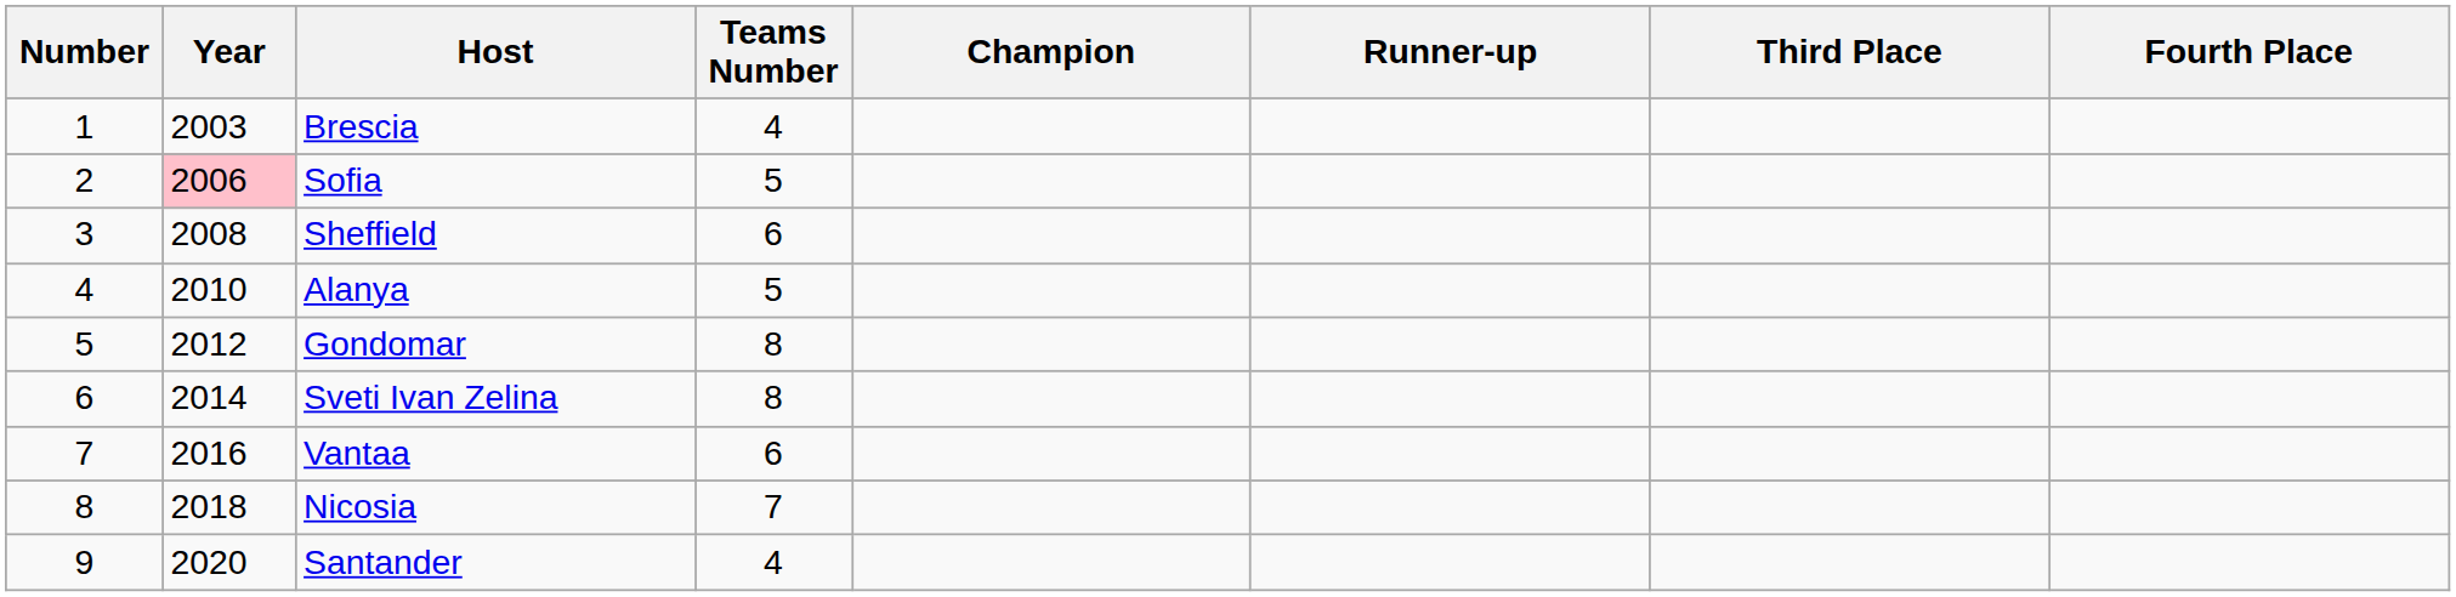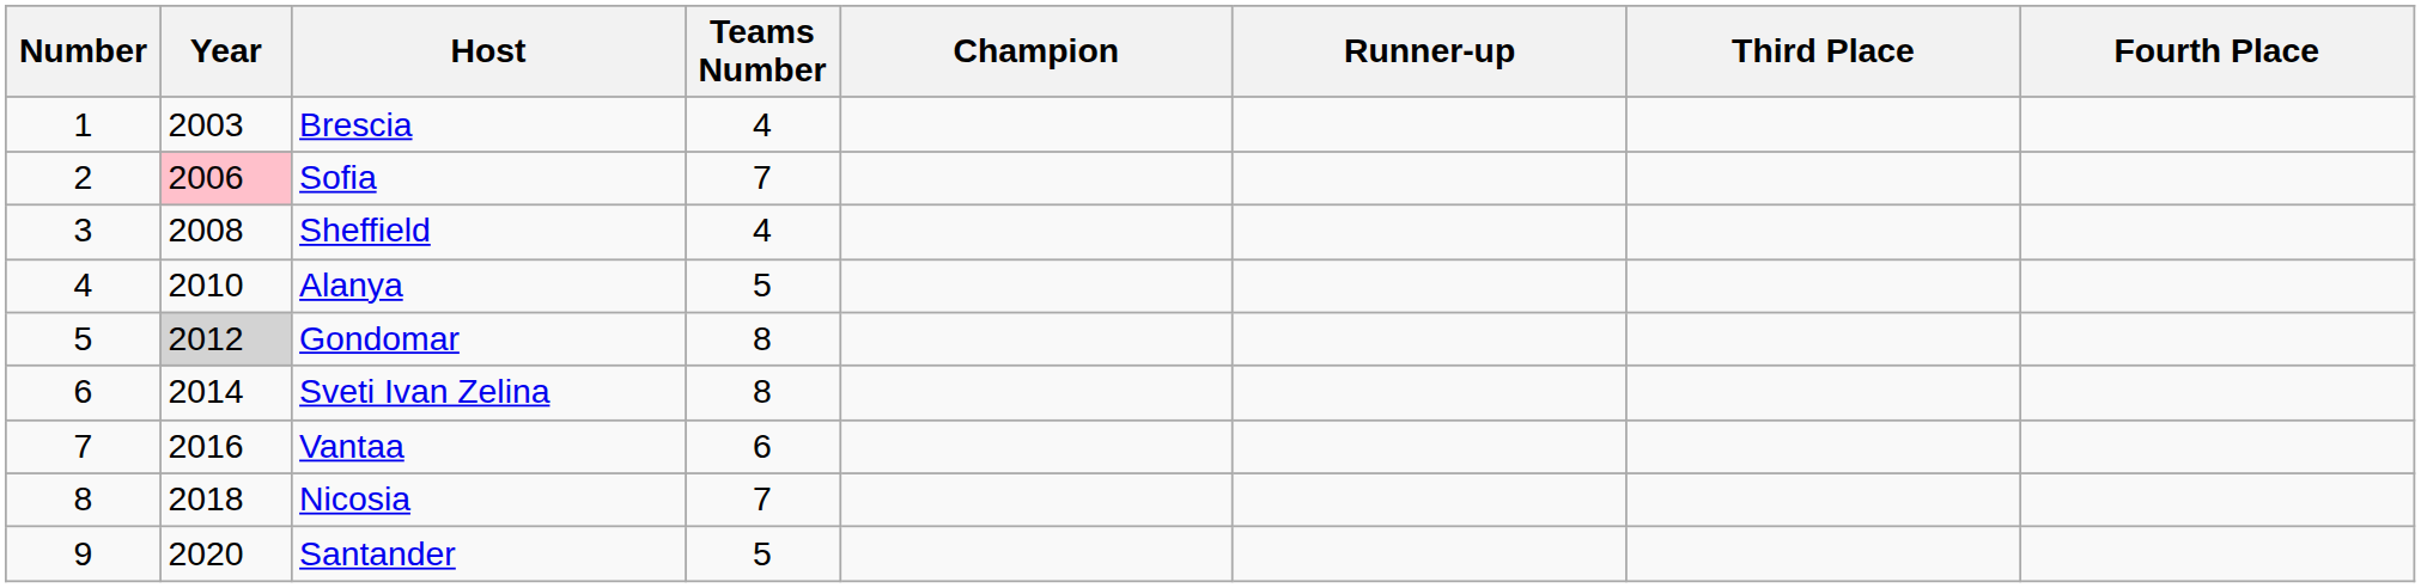Sofia | Teams Number: 5 -> 7
Sheffield | Teams Number: 6 -> 4
Gondomar | Year: no background -> lightgrey background
Santander | Teams Number: 4 -> 5
